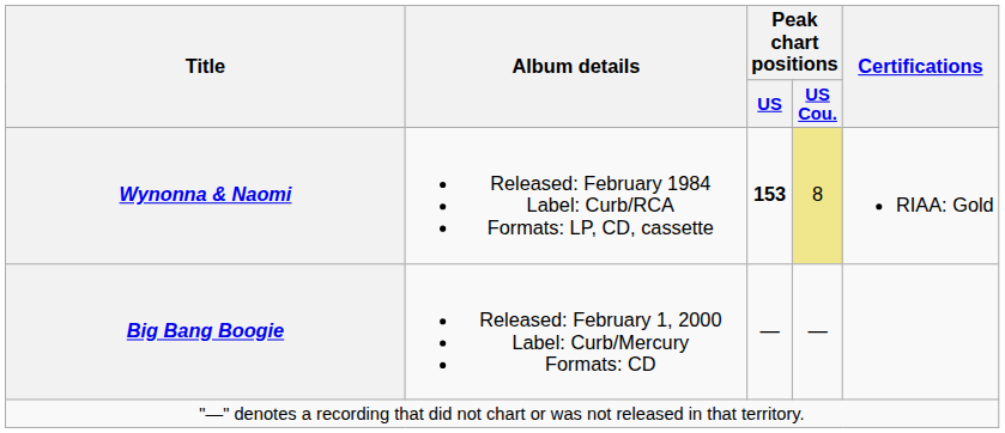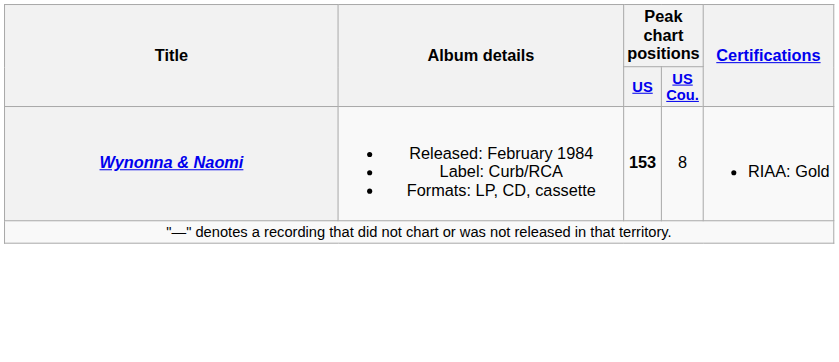Wynonna & Naomi | Peak chart positions / US Cou.: khaki background -> no background
- row: Big Bang Boogie | Released: February 1, 2000 Label: Curb/Mercury Formats: CD | — | —
